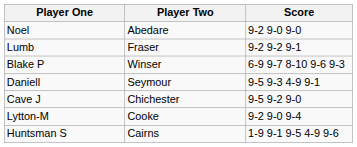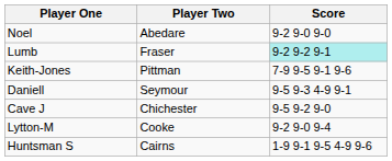Lumb | Score: no background -> paleturquoise background
+ row: Keith-Jones | Pittman | 7-9 9-5 9-1 9-6
- row: Blake P | Winser | 6-9 9-7 8-10 9-6 9-3
